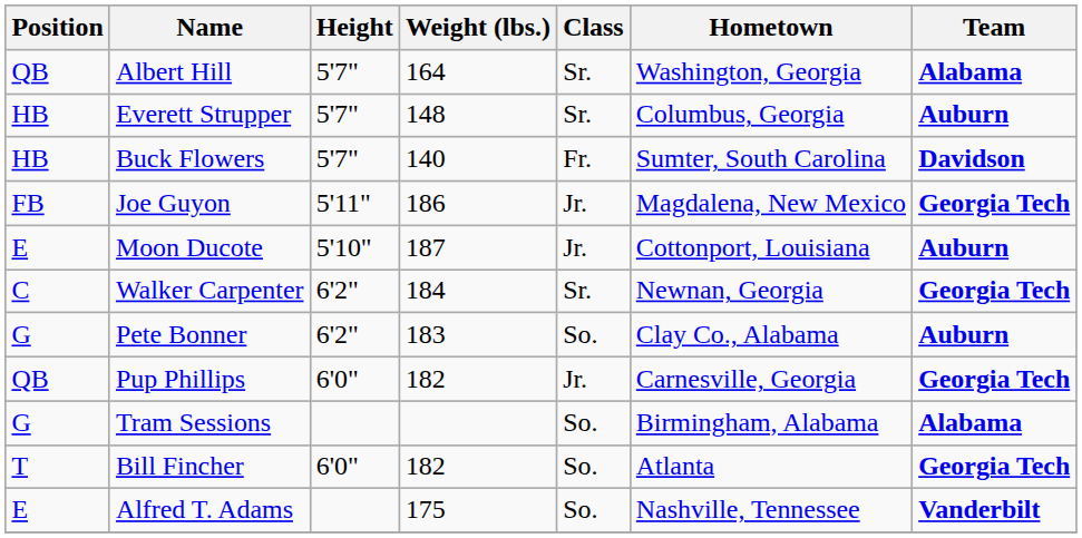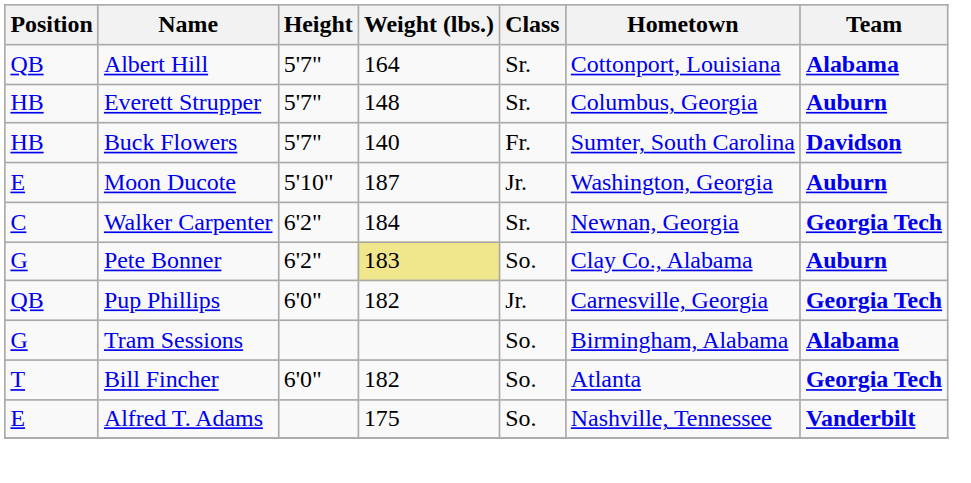Albert Hill | Hometown: Washington, Georgia -> Cottonport, Louisiana
- row: FB | Joe Guyon | 5'11" | 186 | Jr. | Magdalena, New Mexico | Georgia Tech
Moon Ducote | Hometown: Cottonport, Louisiana -> Washington, Georgia
Pete Bonner | Weight (lbs.): no background -> khaki background
